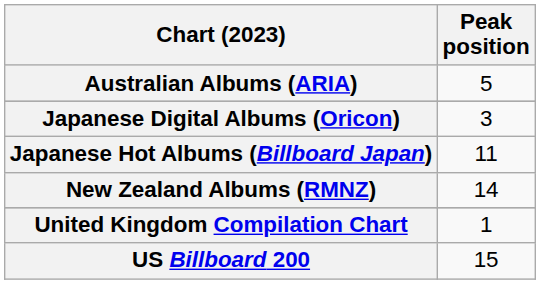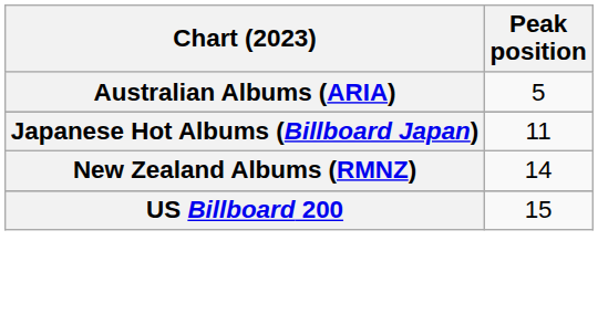- row: Japanese Digital Albums (Oricon) | 3
- row: United Kingdom Compilation Chart | 1
